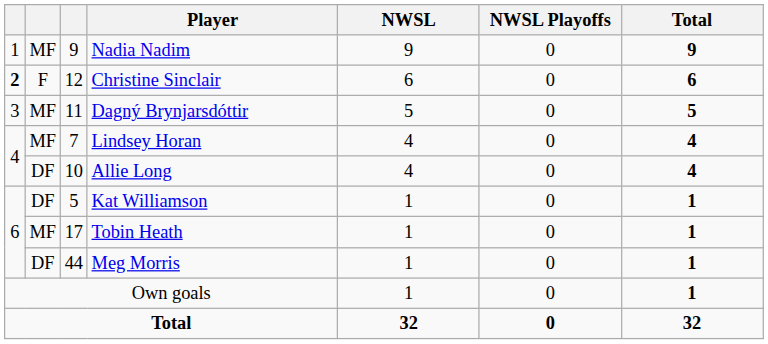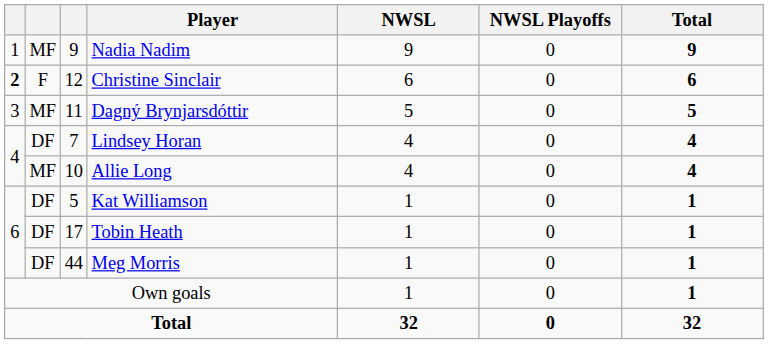Lindsey Horan | column 2: MF -> DF
Allie Long | column 2: DF -> MF
Tobin Heath | column 2: MF -> DF
